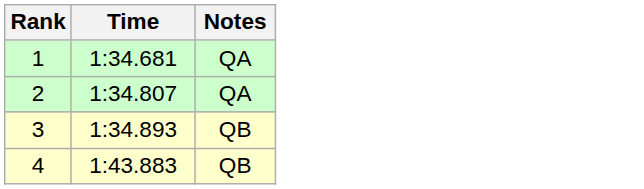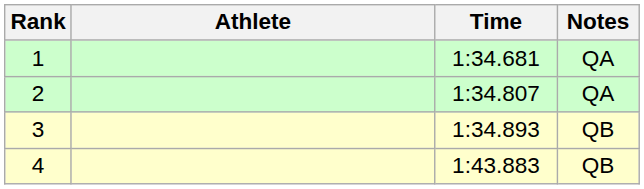+ column: Athlete
